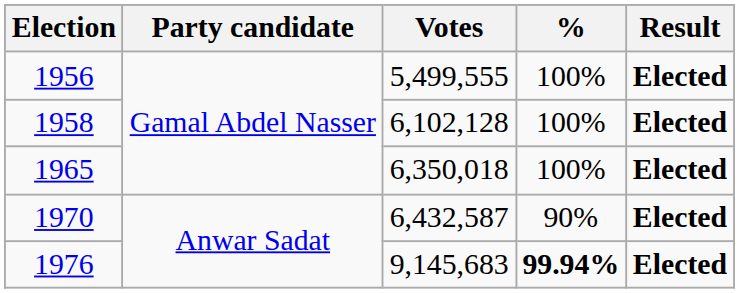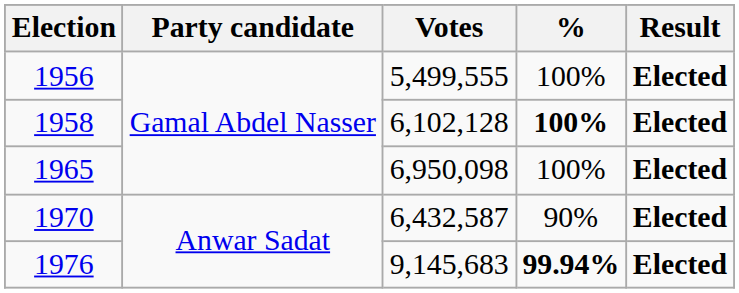1958 | %: normal -> bold
1965 | Votes: 6,350,018 -> 6,950,098
